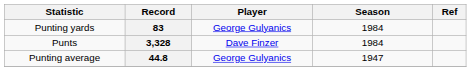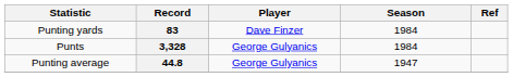83 | Player: George Gulyanics -> Dave Finzer
3,328 | Player: Dave Finzer -> George Gulyanics
